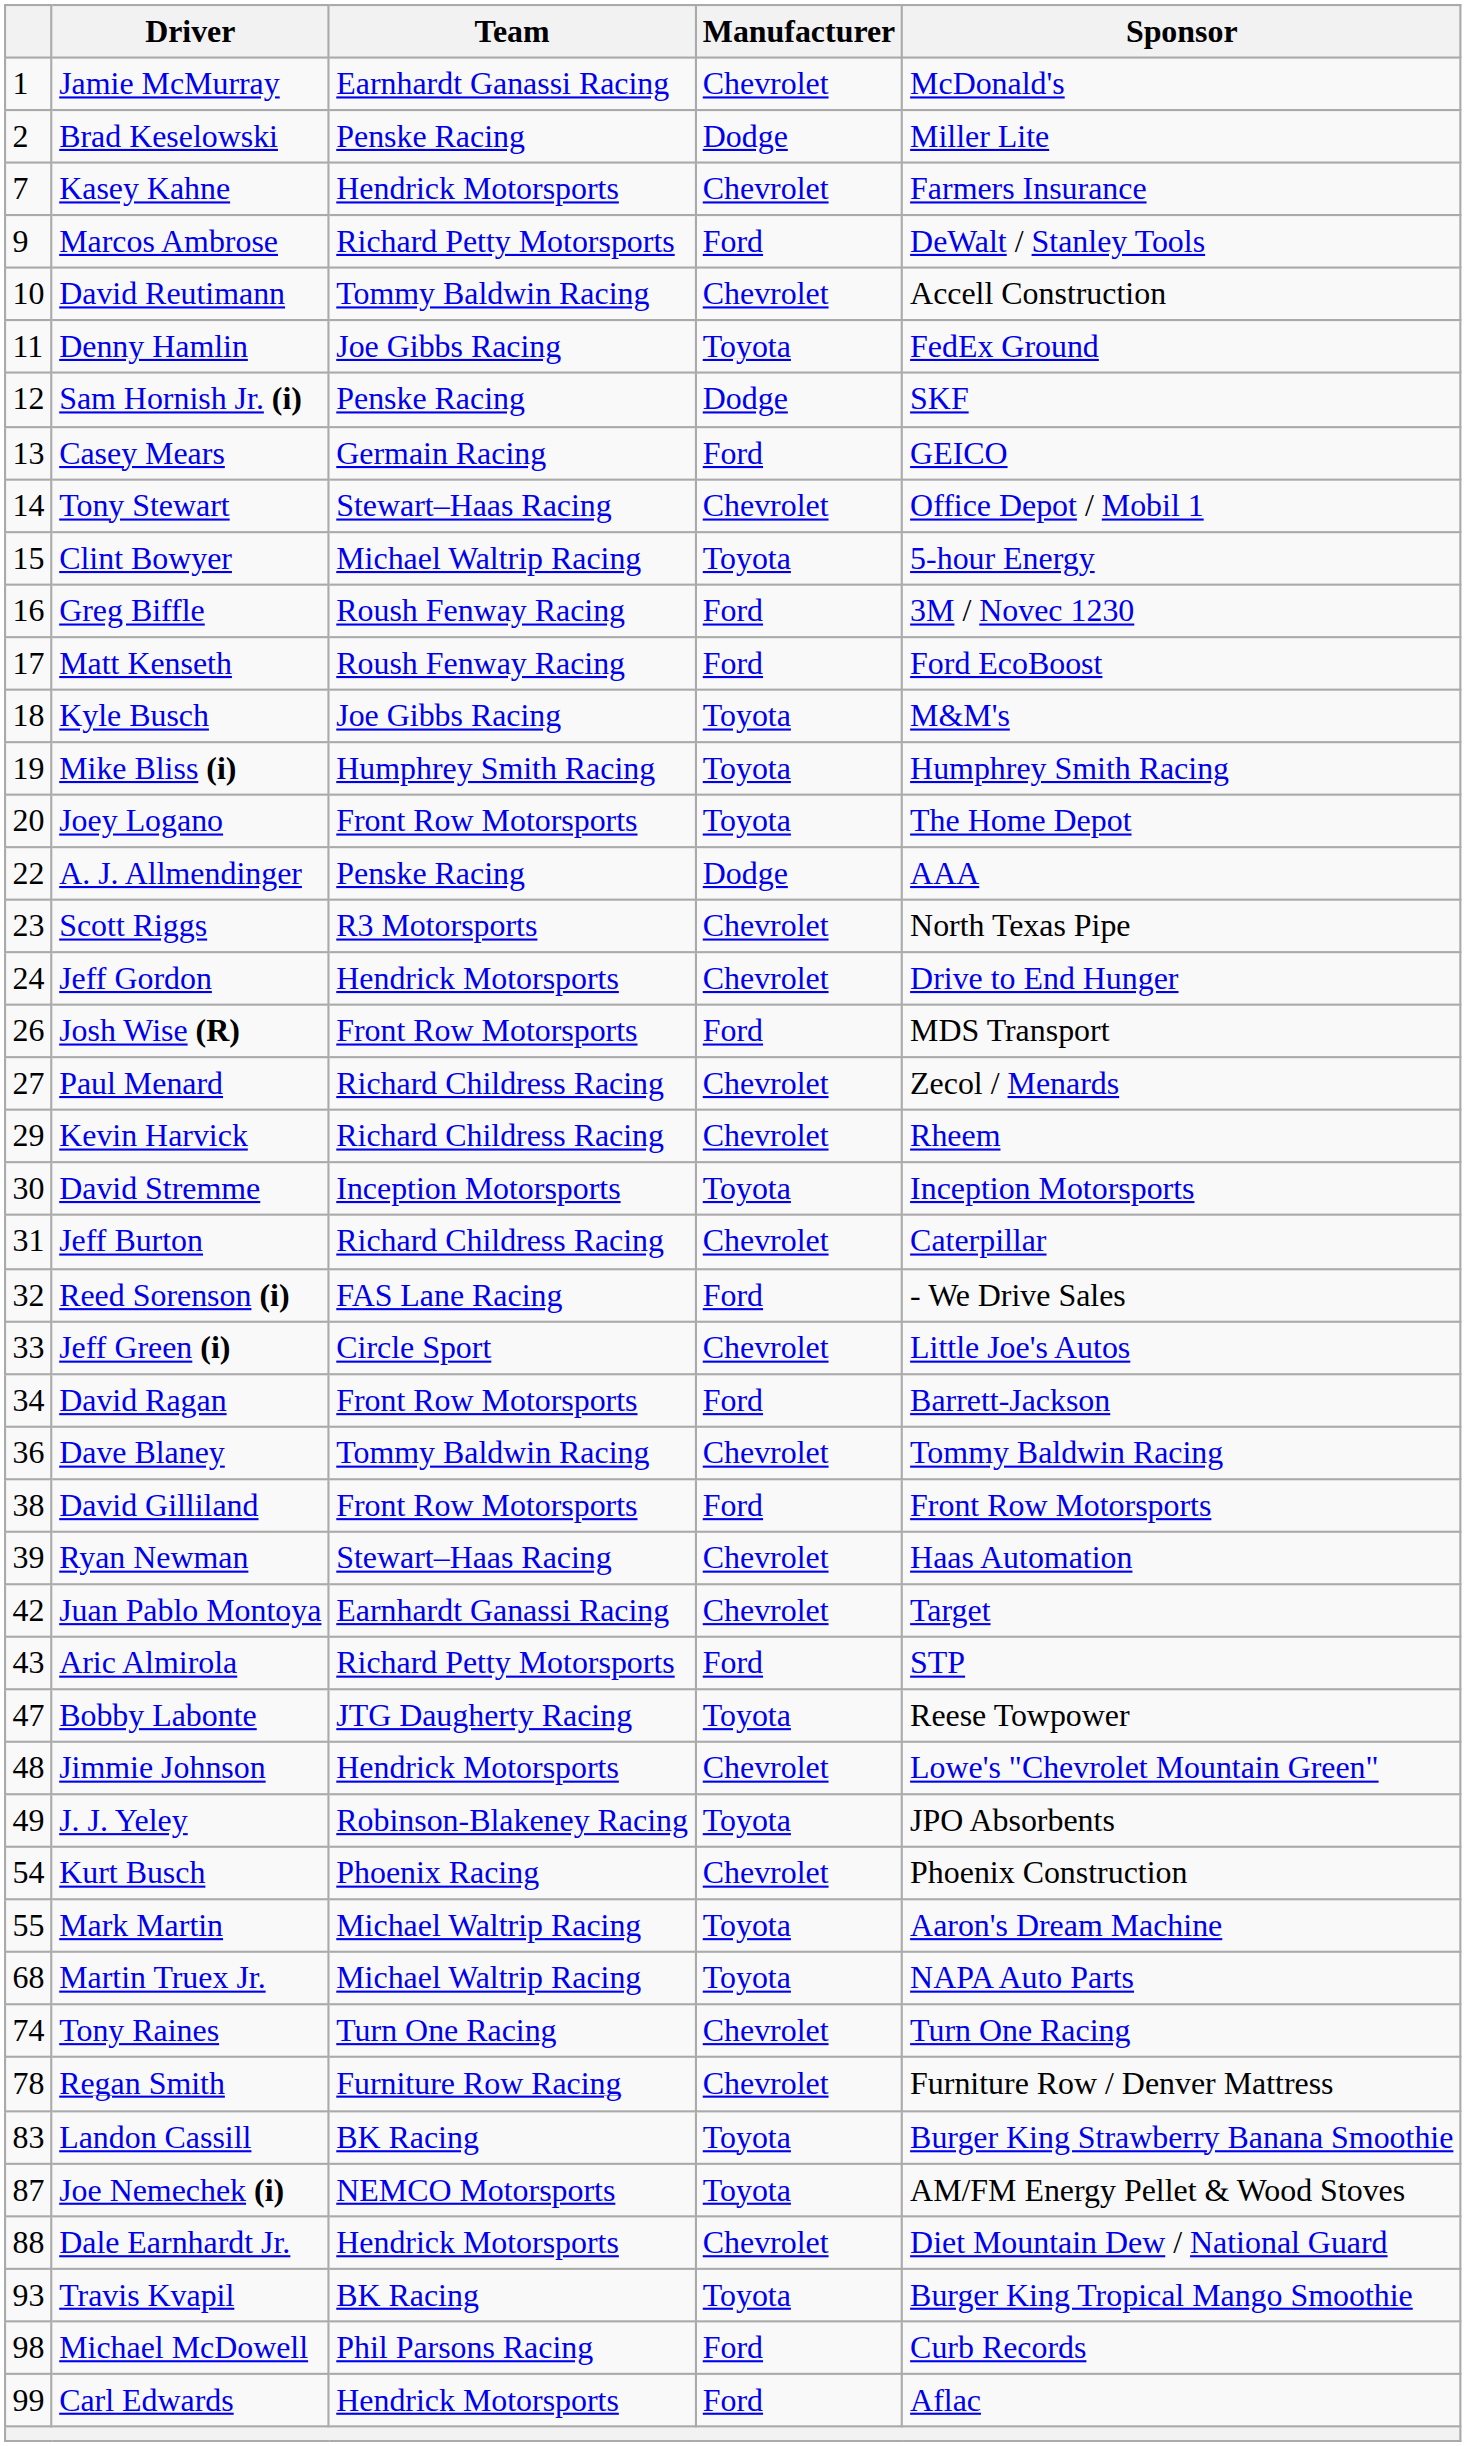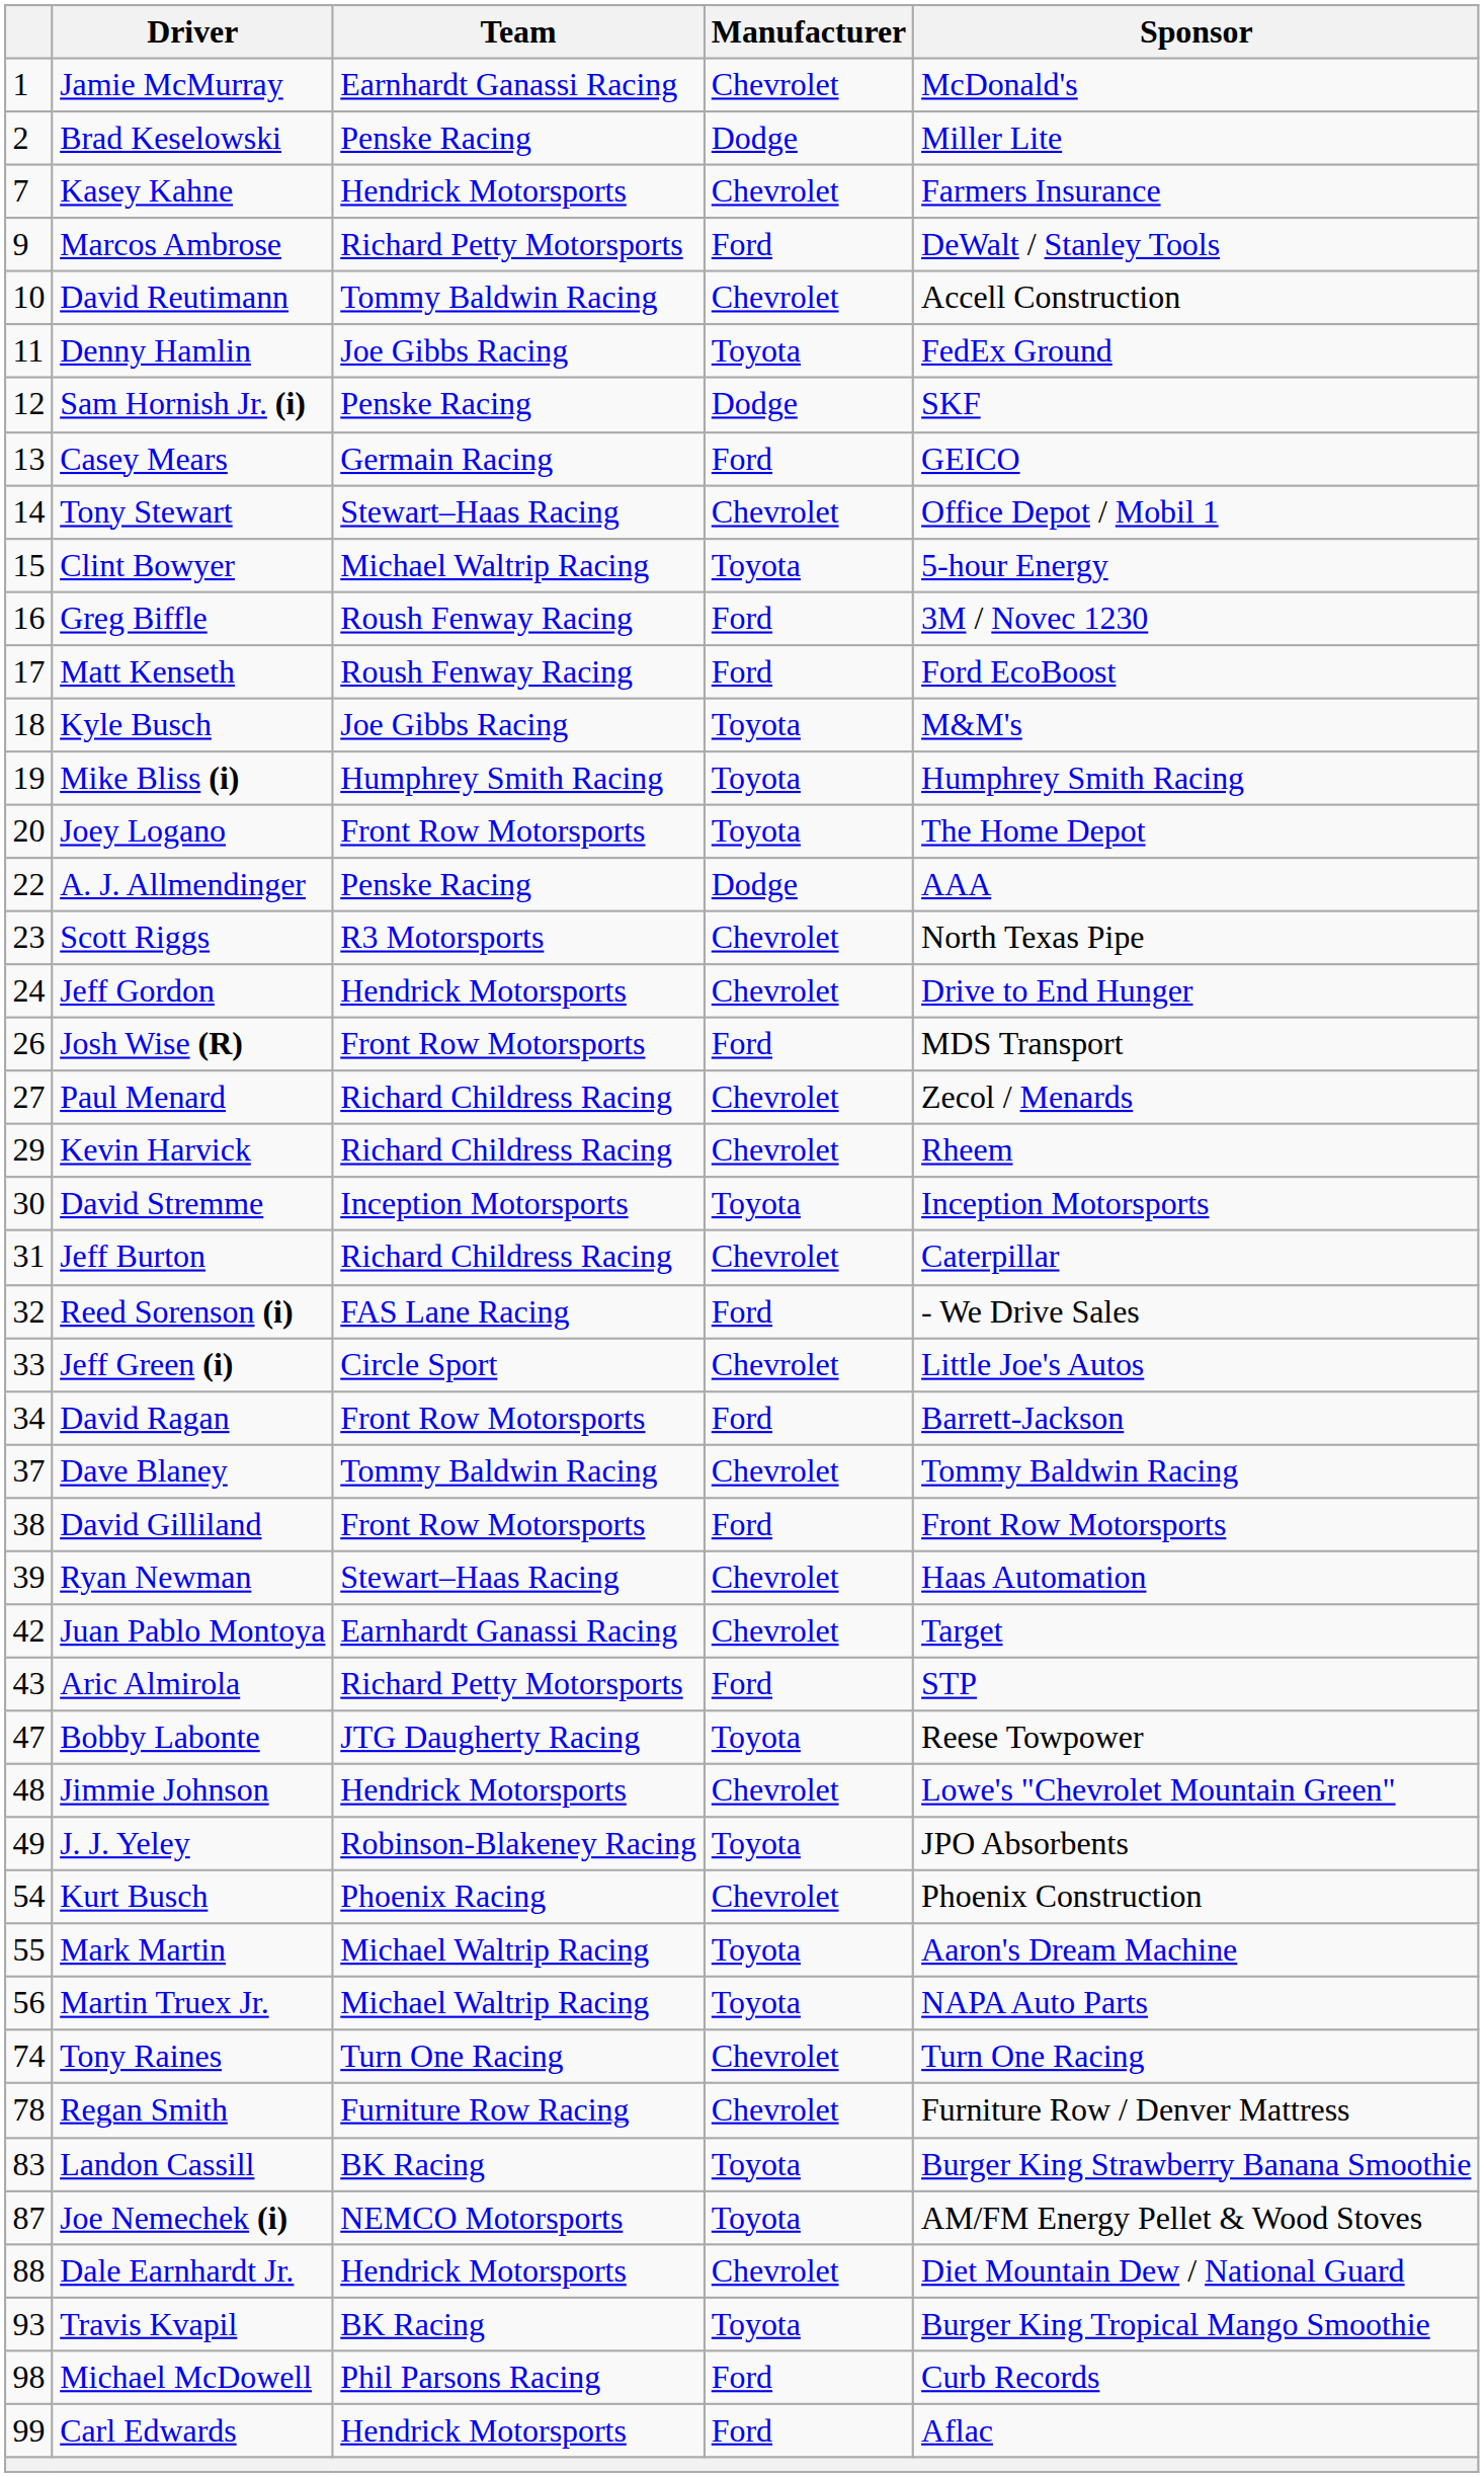Dave Blaney | column 1: 36 -> 37
Martin Truex Jr. | column 1: 68 -> 56
